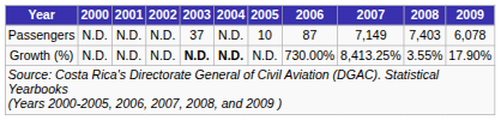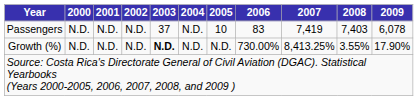Passengers | 2006: 87 -> 83
Passengers | 2007: 7,149 -> 7,419
Growth (%) | 2004: bold -> normal
